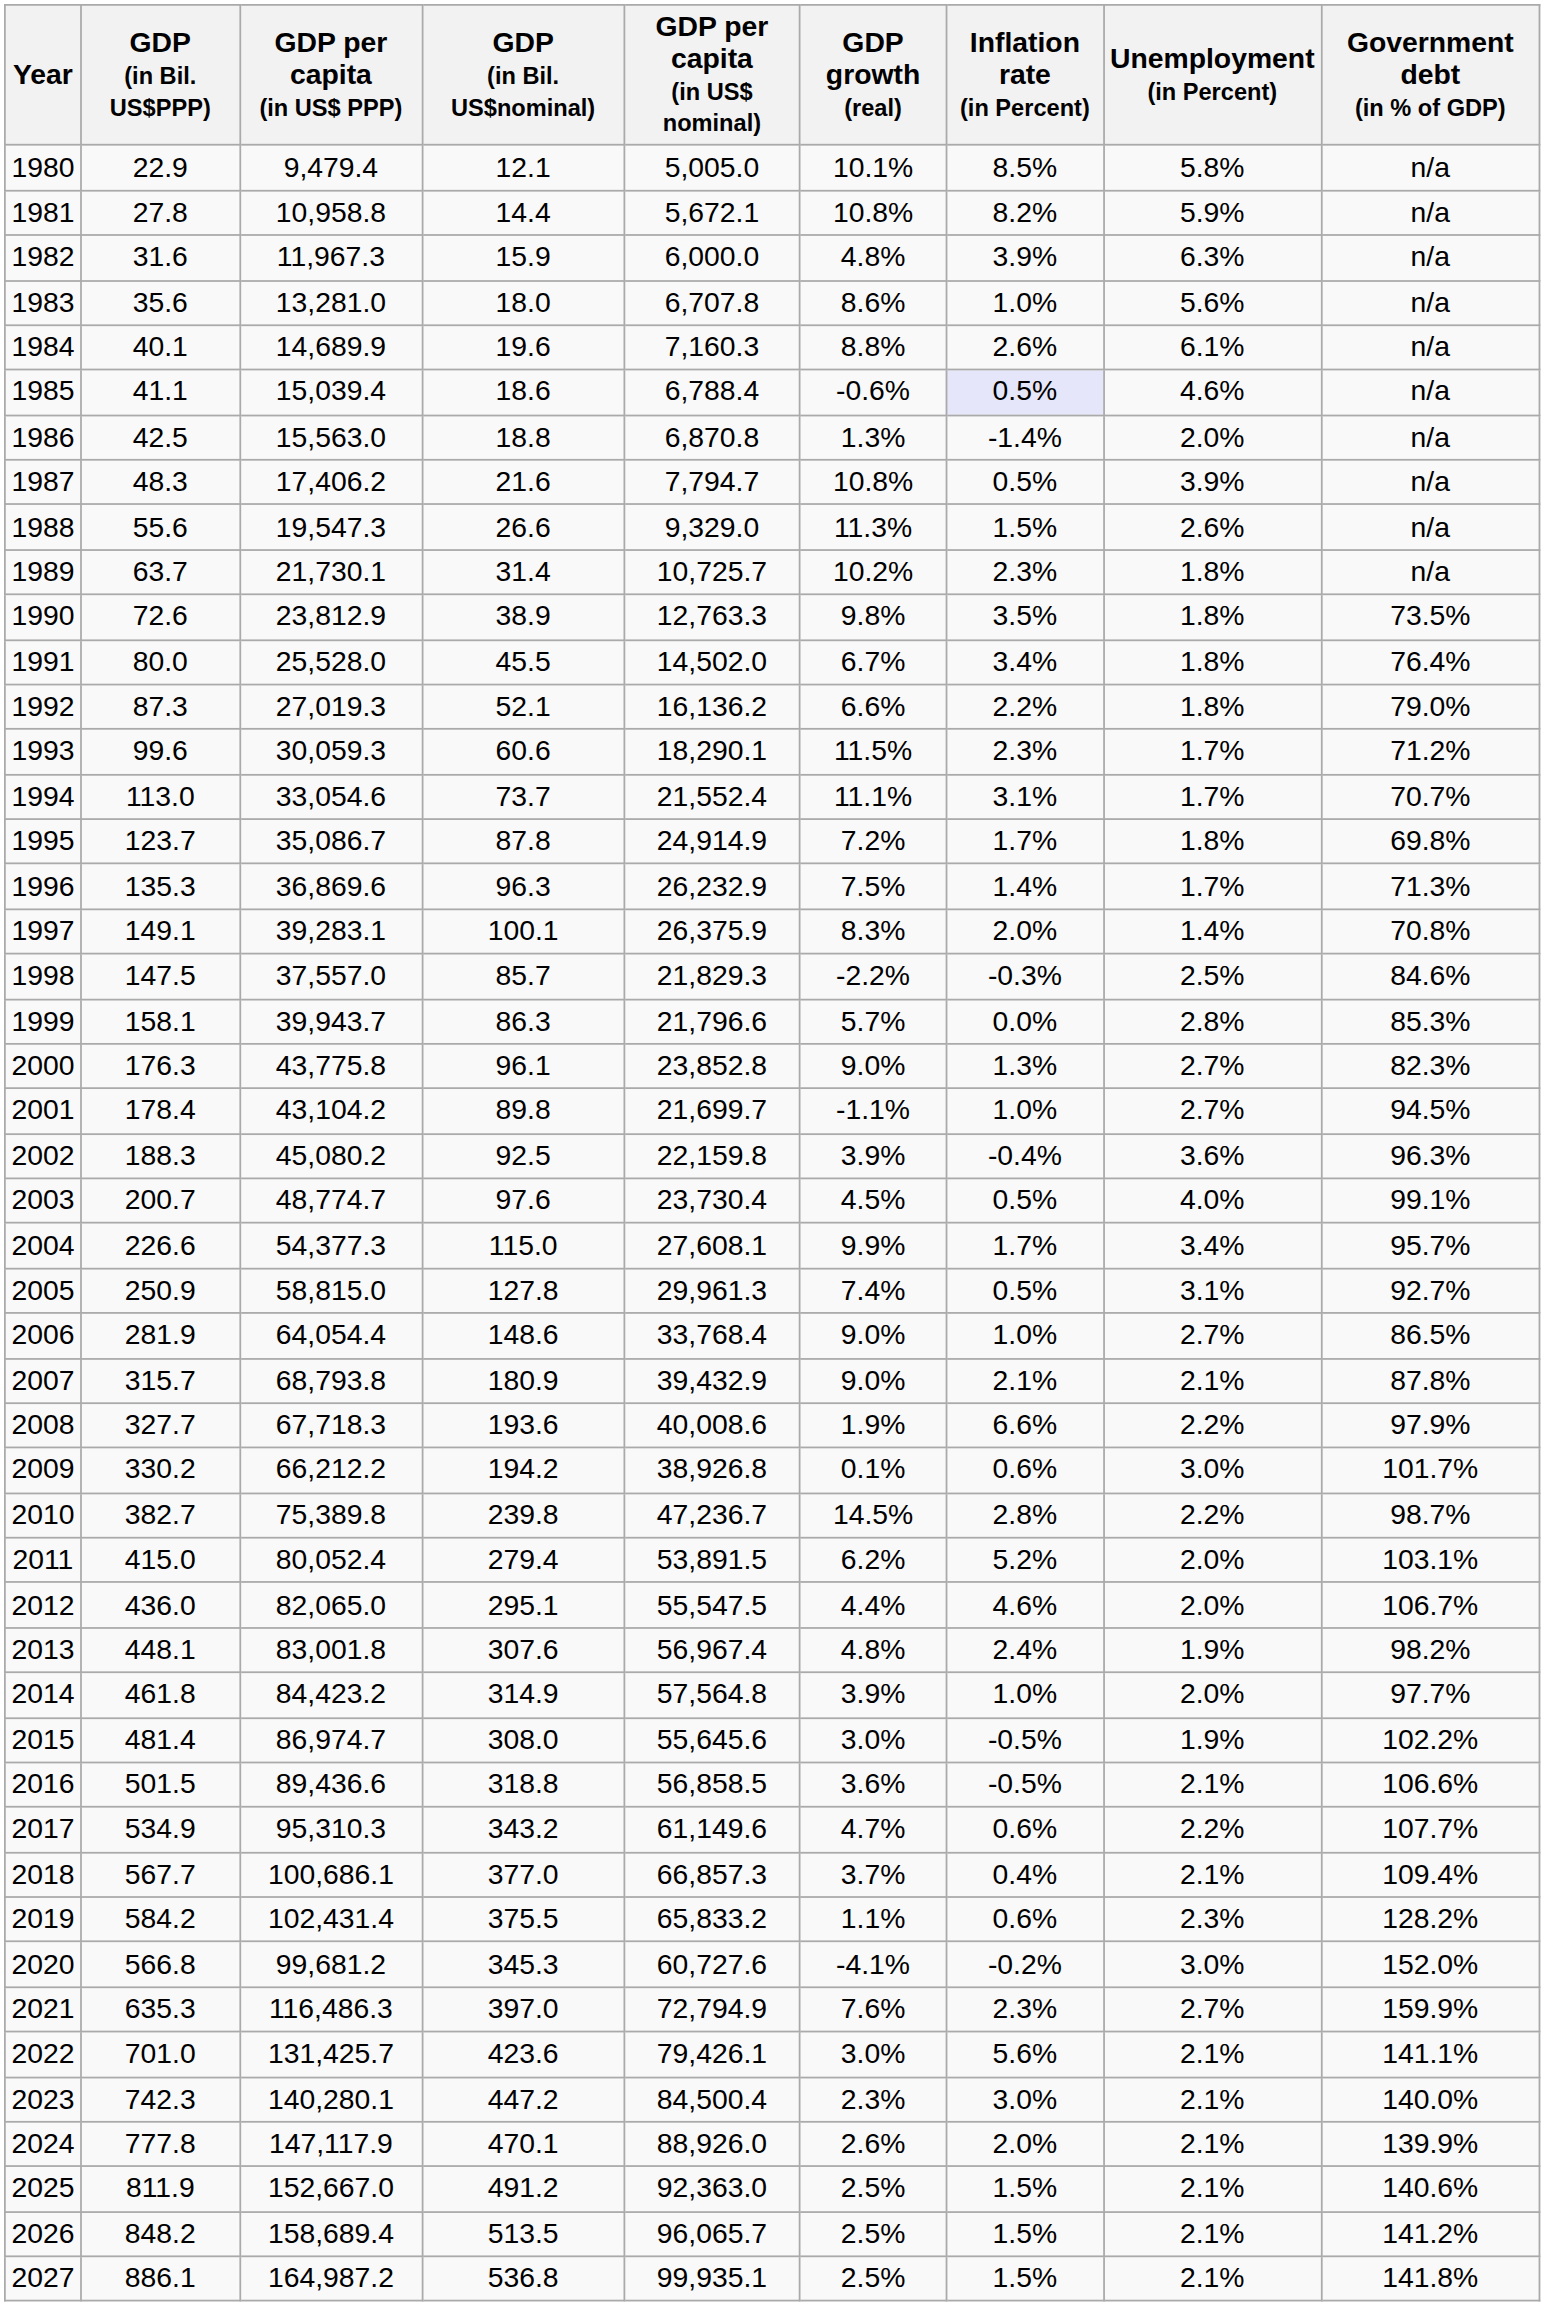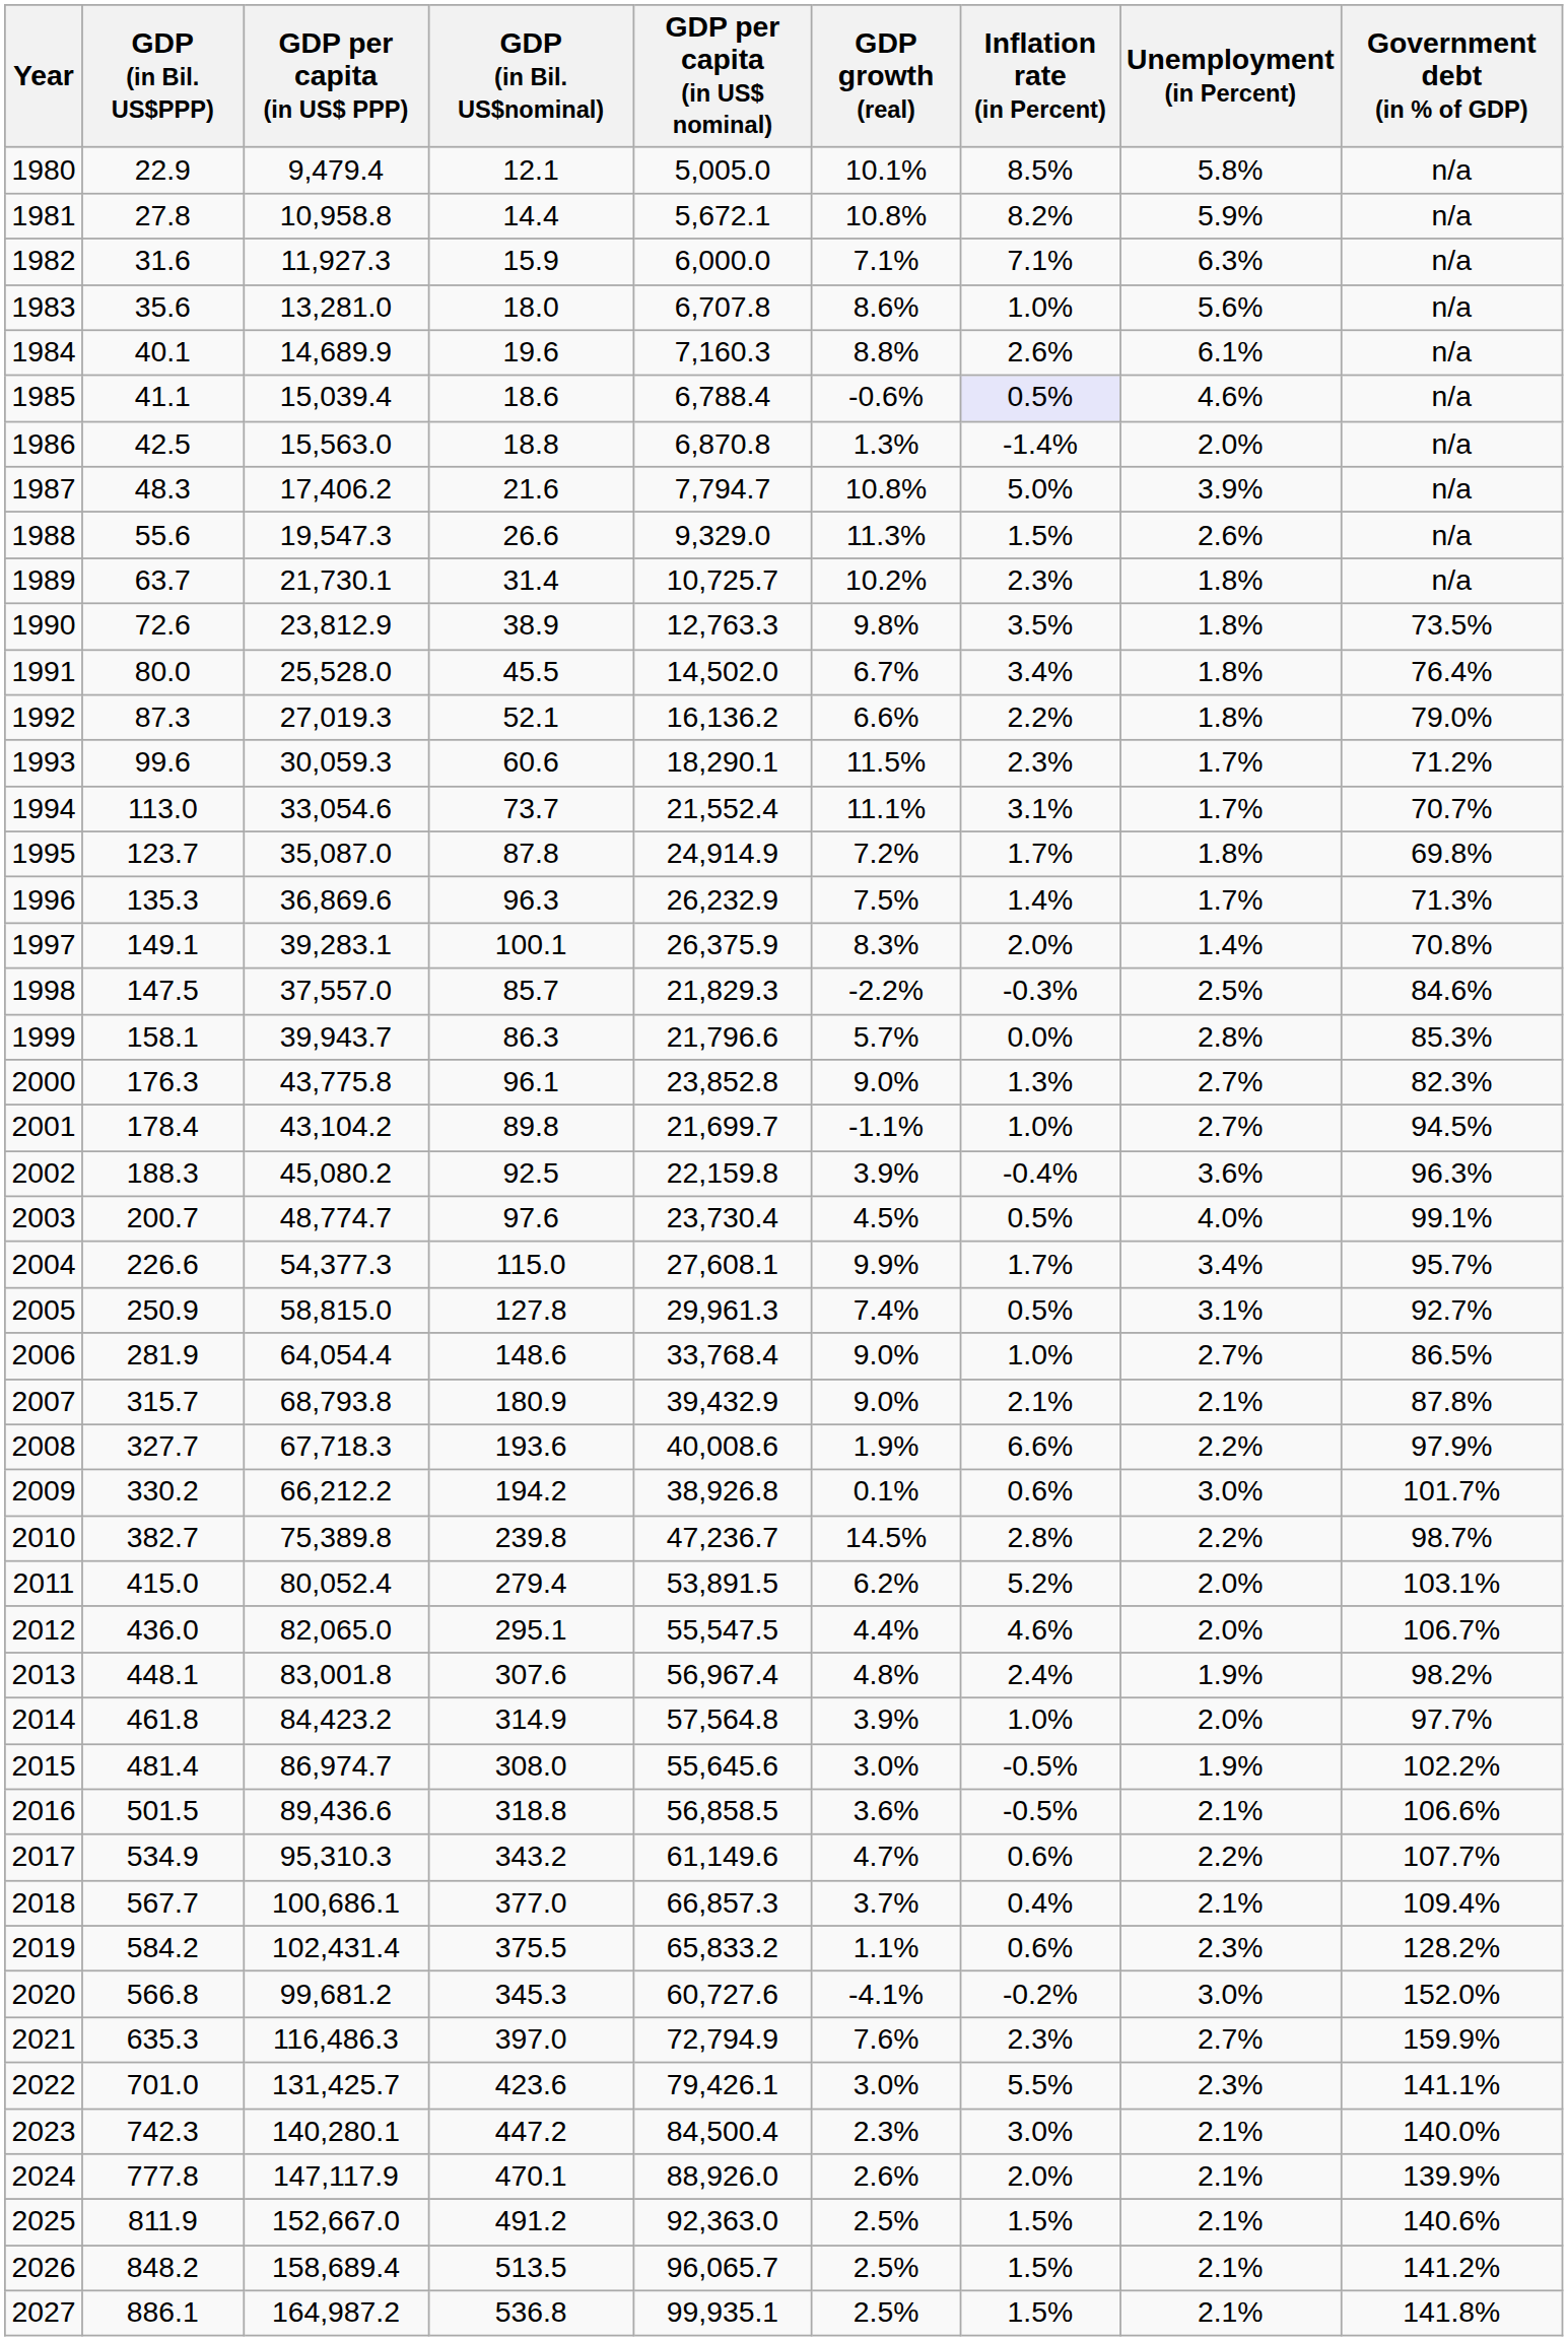1982 | GDP per capita (in US$ PPP): 11,967.3 -> 11,927.3
1982 | GDP growth (real): 4.8% -> 7.1%
1982 | Inflation rate (in Percent): 3.9% -> 7.1%
1987 | Inflation rate (in Percent): 0.5% -> 5.0%
1995 | GDP per capita (in US$ PPP): 35,086.7 -> 35,087.0
2022 | Inflation rate (in Percent): 5.6% -> 5.5%
2022 | Unemployment (in Percent): 2.1% -> 2.3%
